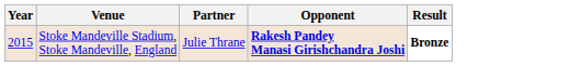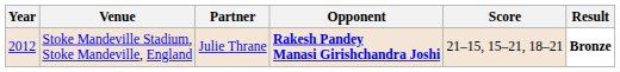+ column: Score | 21–15, 15–21, 18–21
Stoke Mandeville Stadium, Stoke Mandeville, England | Year: 2015 -> 2012
